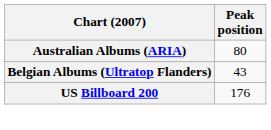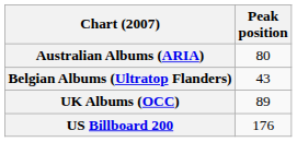+ row: UK Albums (OCC) | 89
